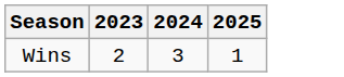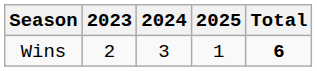+ column: Total | 6
